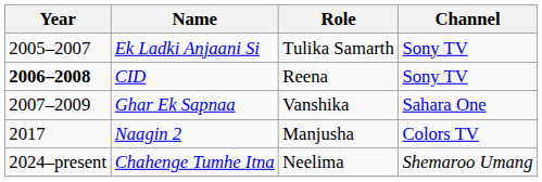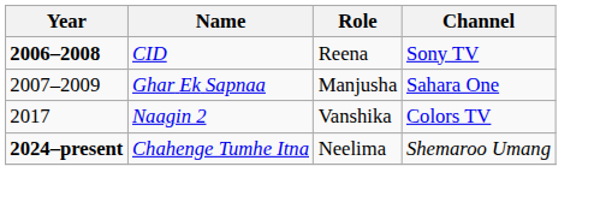- row: 2005–2007 | Ek Ladki Anjaani Si | Tulika Samarth | Sony TV
Ghar Ek Sapnaa | Role: Vanshika -> Manjusha
Naagin 2 | Role: Manjusha -> Vanshika
Chahenge Tumhe Itna | Year: normal -> bold
